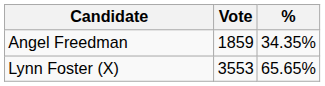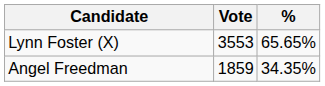rows swapped: Lynn Foster (X) <-> Angel Freedman
